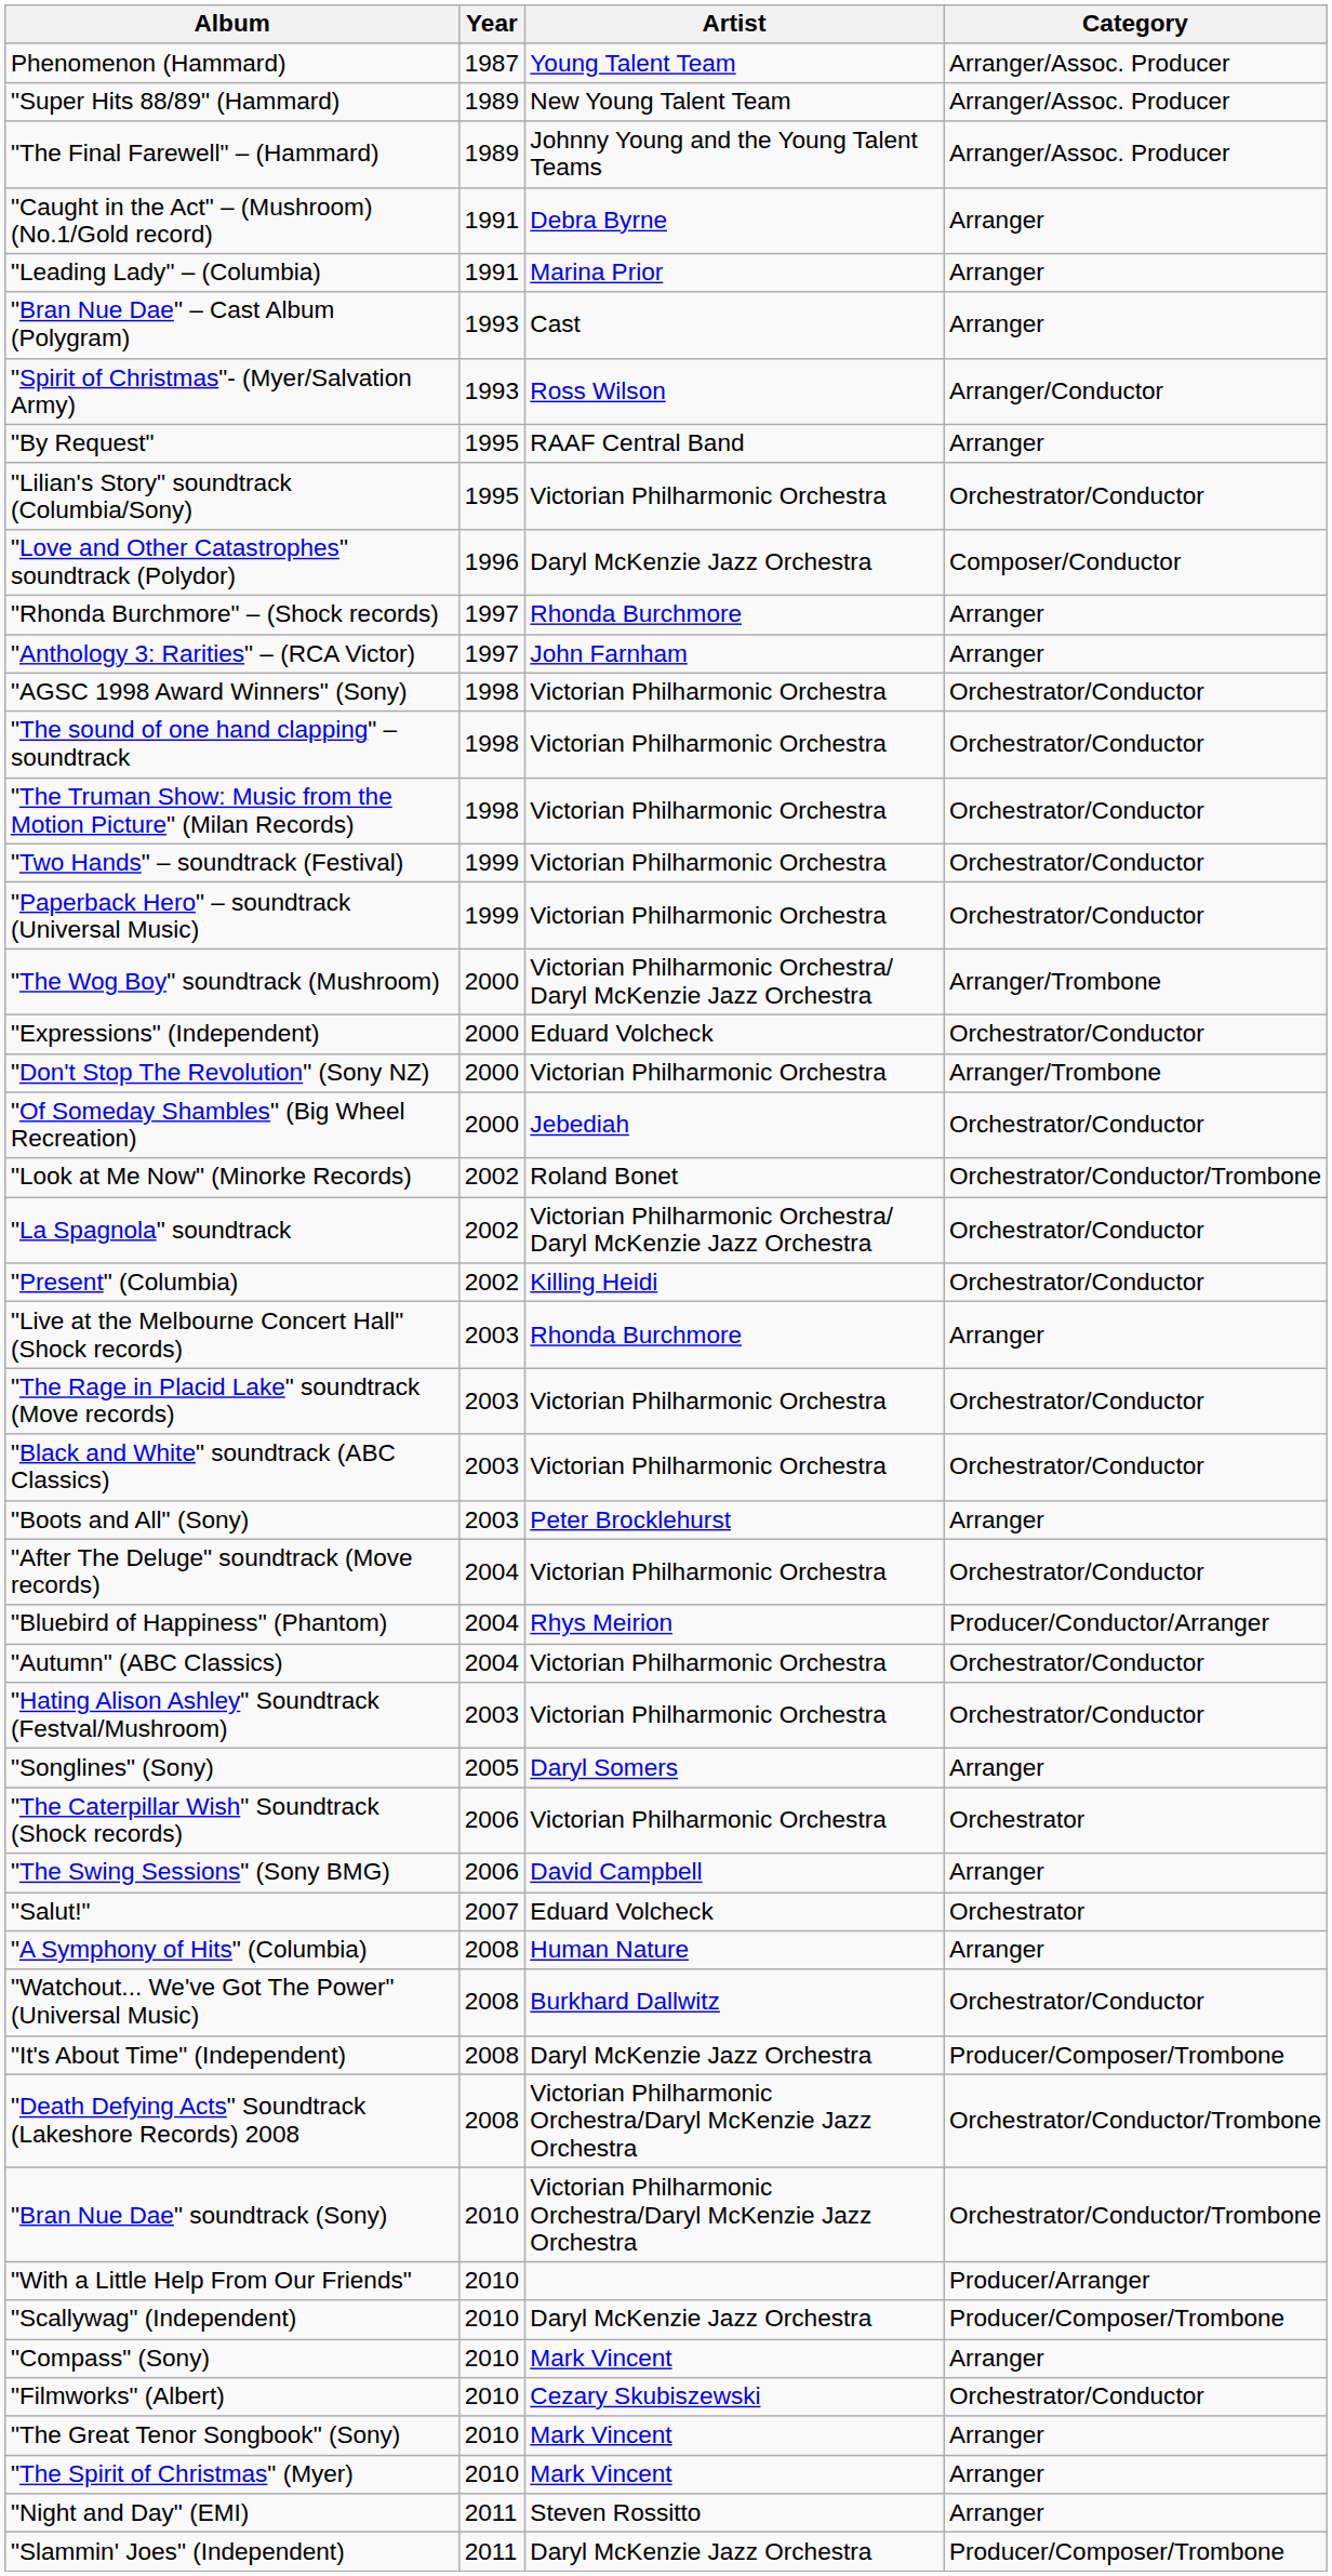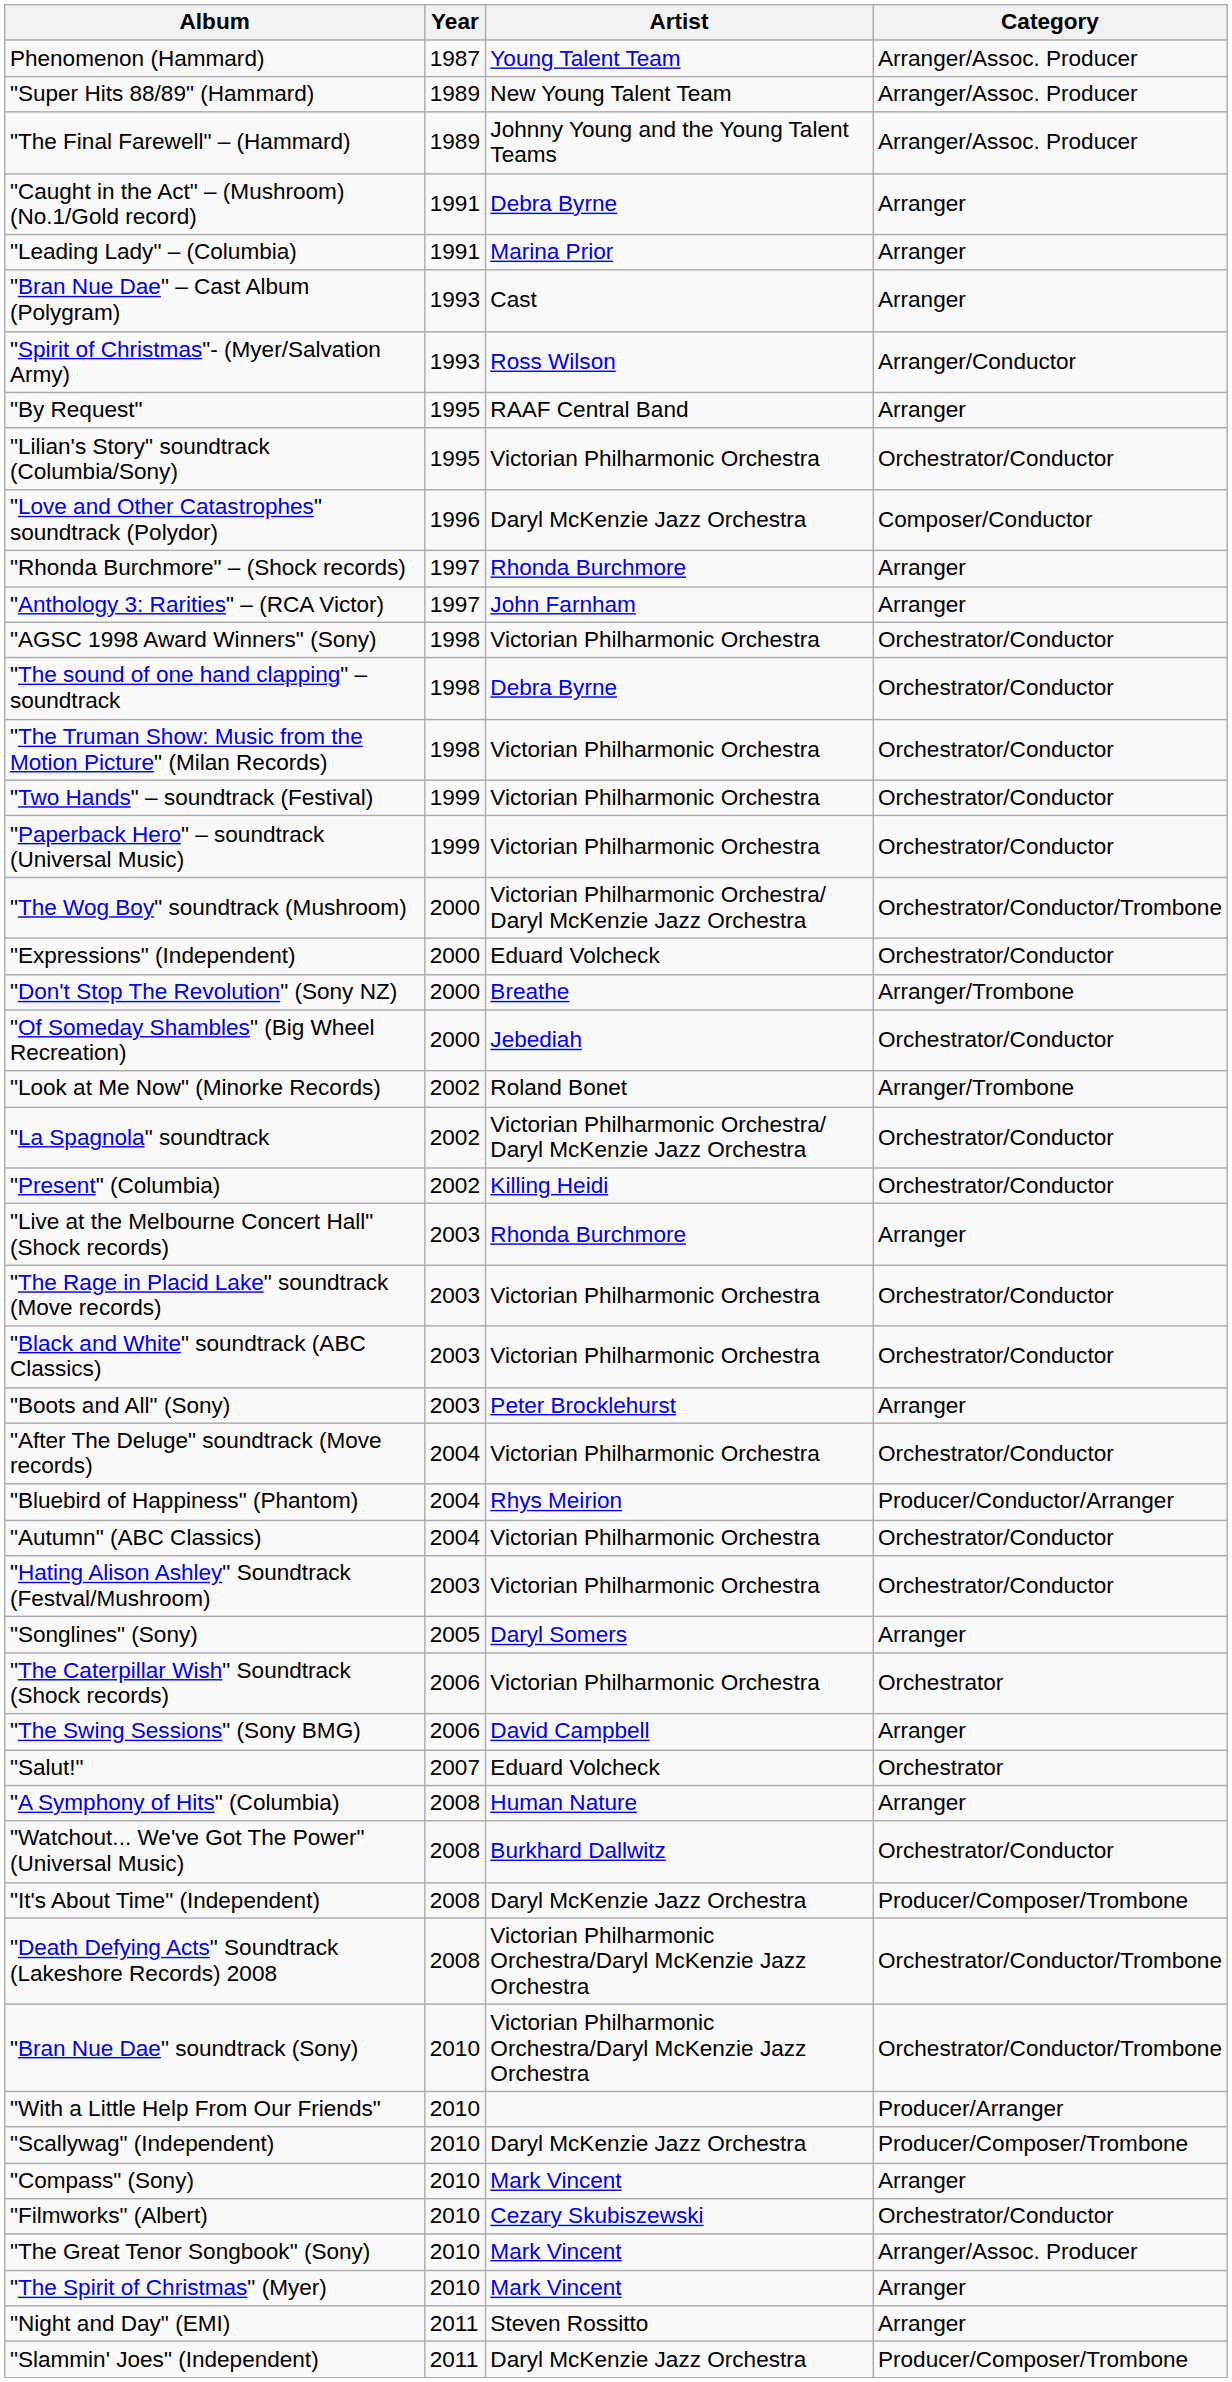"The sound of one hand clapping" – soundtrack | Artist: Victorian Philharmonic Orchestra -> Debra Byrne
"The Wog Boy" soundtrack (Mushroom) | Category: Arranger/Trombone -> Orchestrator/Conductor/Trombone
"Don't Stop The Revolution" (Sony NZ) | Artist: Victorian Philharmonic Orchestra -> Breathe
"Look at Me Now" (Minorke Records) | Category: Orchestrator/Conductor/Trombone -> Arranger/Trombone
"The Great Tenor Songbook" (Sony) | Category: Arranger -> Arranger/Assoc. Producer
